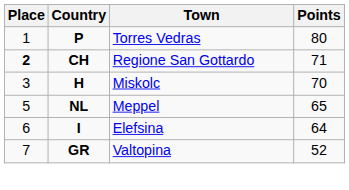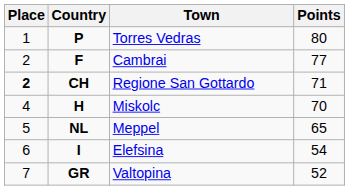+ row: 2 | F | Cambrai | 77
Miskolc | Place: 3 -> 4
Elefsina | Points: 64 -> 54
